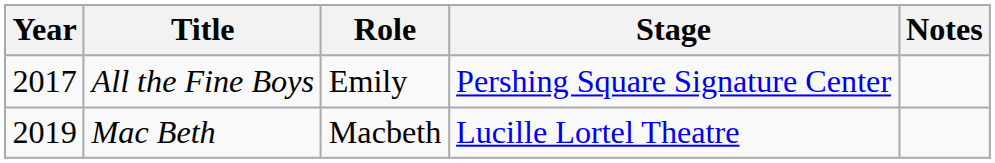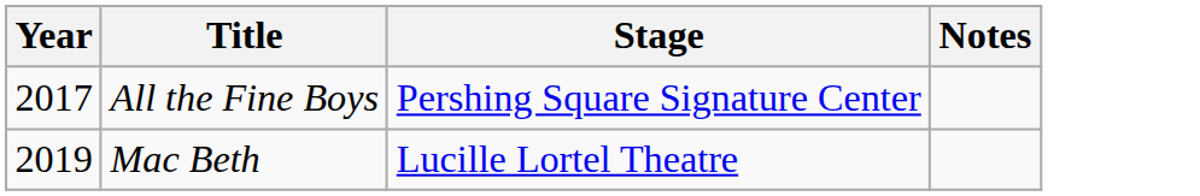- column: Role | Emily | Macbeth
